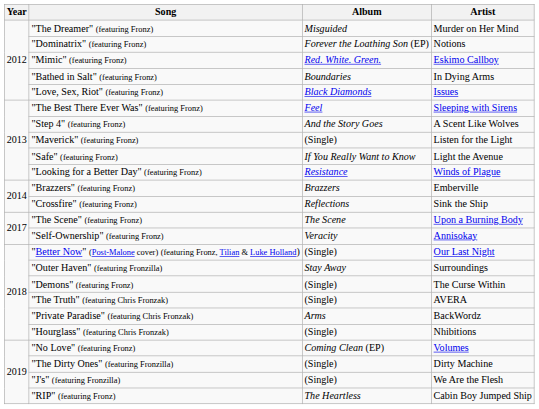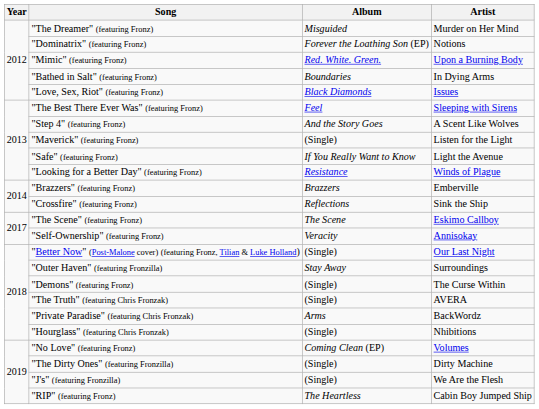"Mimic" (featuring Fronz) | Artist: Eskimo Callboy -> Upon a Burning Body
"The Scene" (featuring Fronz) | Artist: Upon a Burning Body -> Eskimo Callboy
